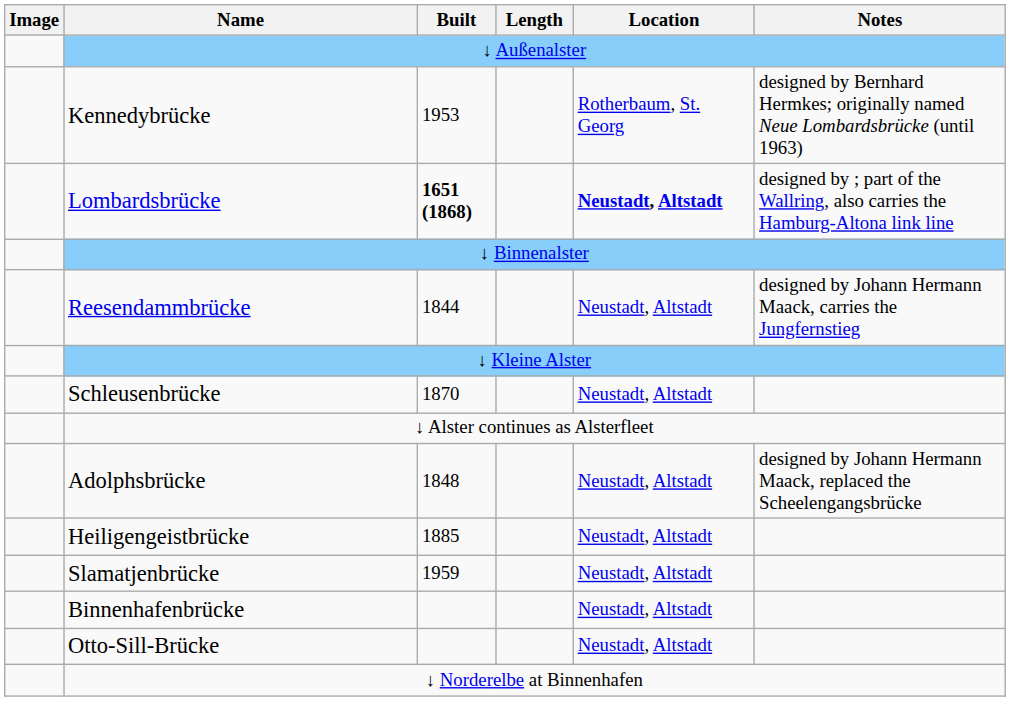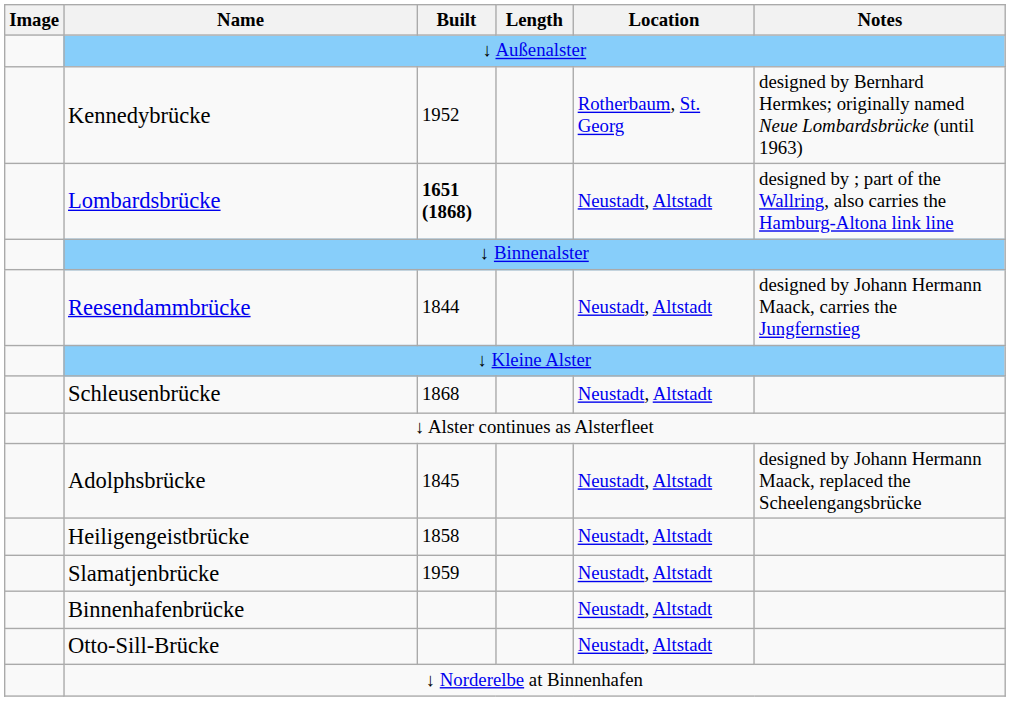Kennedybrücke | Built: 1953 -> 1952
Lombardsbrücke | Location: bold -> normal
Schleusenbrücke | Built: 1870 -> 1868
Adolphsbrücke | Built: 1848 -> 1845
Heiligengeistbrücke | Built: 1885 -> 1858
